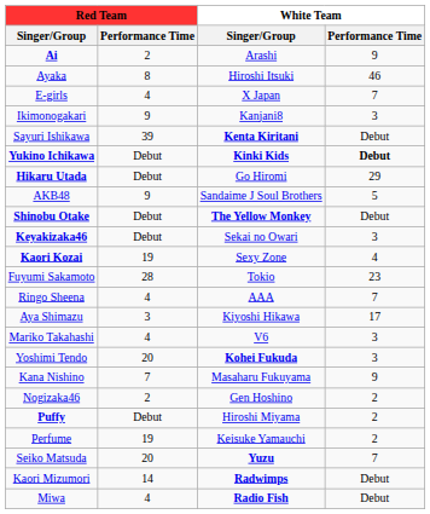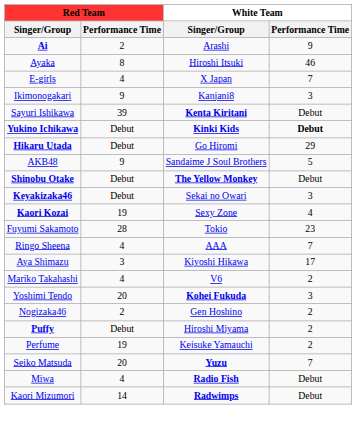Mariko Takahashi | White Team / Performance Time: 3 -> 2
- row: Kana Nishino | 7 | Masaharu Fukuyama | 9
rows swapped: Kaori Mizumori <-> Miwa
